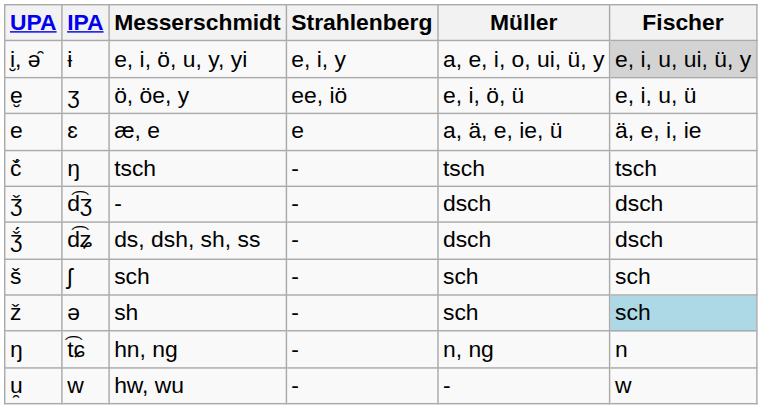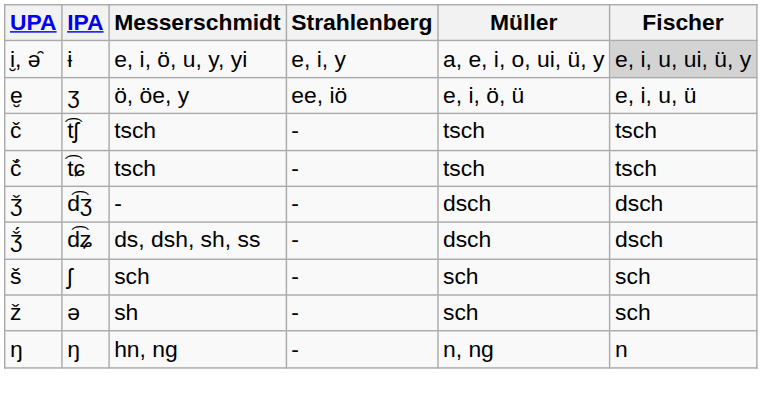- row: e | ɛ | æ, e | e | a, ä, e, ie, ü | ä, e, i, ie
+ row: č | t͡ʃ | tsch | - | tsch | tsch
č́ / tsch | IPA: ŋ -> t͡ɕ
sh | Fischer: lightblue background -> no background
hn, ng | IPA: t͡ɕ -> ŋ
- row: u̯ | w | hw, wu | - | - | w
